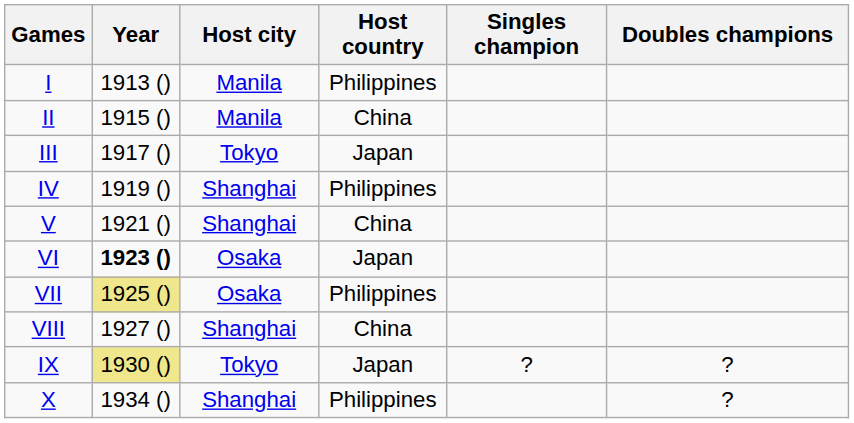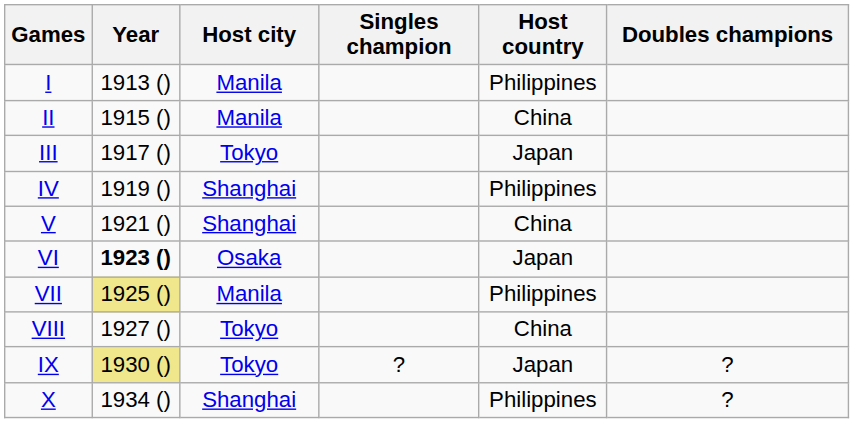columns swapped: Host country <-> Singles champion
VII | Host city: Osaka -> Manila
VIII | Host city: Shanghai -> Tokyo
